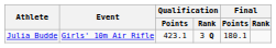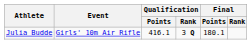Julia Budde | Qualification / Points: 423.1 -> 416.1
